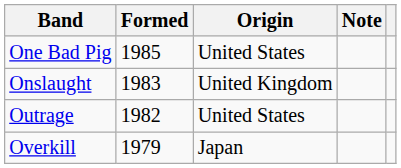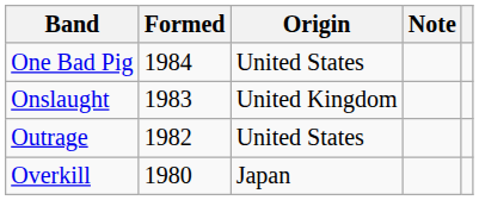One Bad Pig | Formed: 1985 -> 1984
Overkill | Formed: 1979 -> 1980
